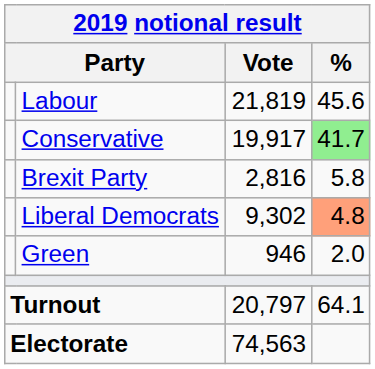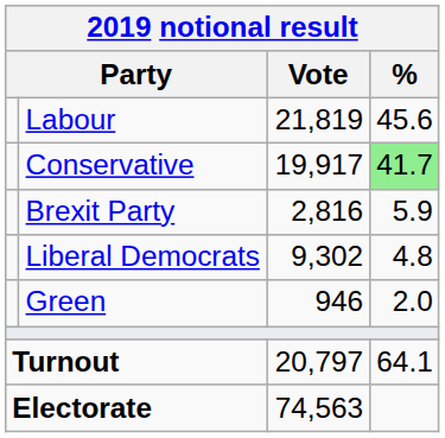Brexit Party | %: 5.8 -> 5.9
Liberal Democrats | %: lightsalmon background -> no background
